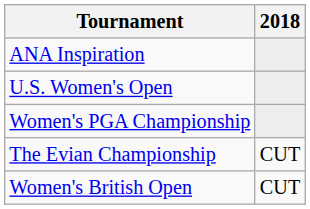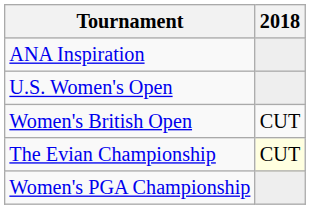rows swapped: Women's PGA Championship <-> Women's British Open
The Evian Championship | 2018: no background -> lightyellow background
